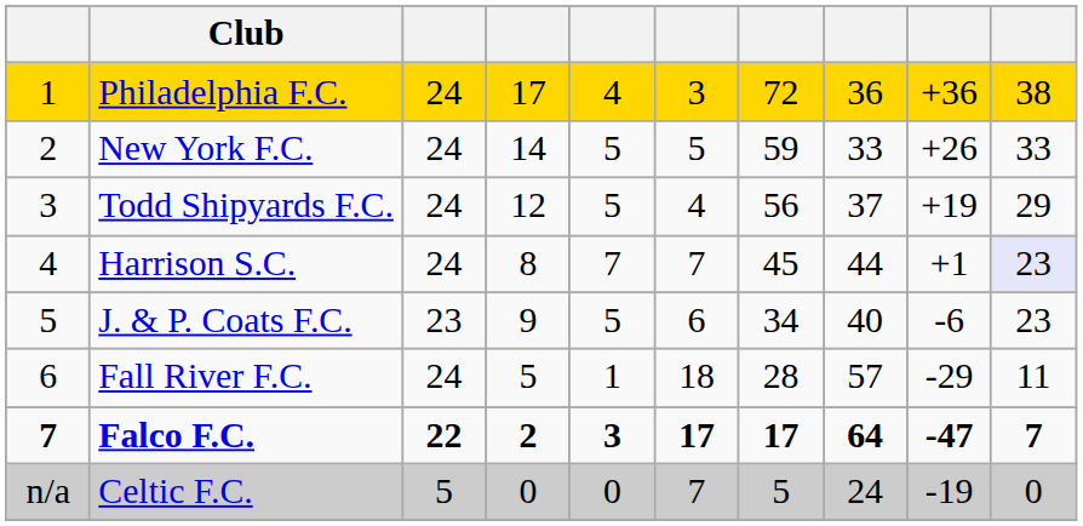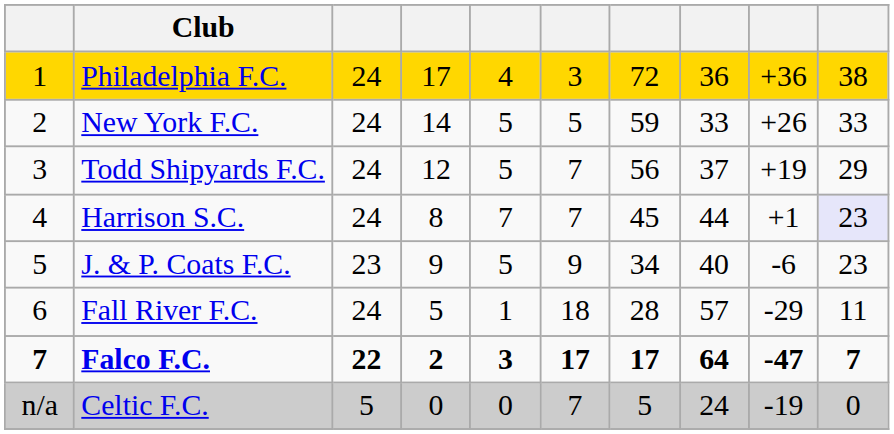Todd Shipyards F.C. | column 6: 4 -> 7
J. & P. Coats F.C. | column 6: 6 -> 9
